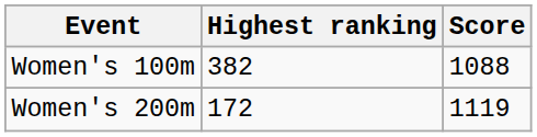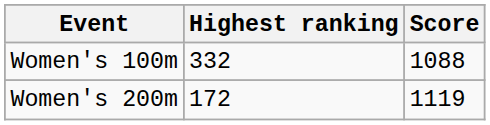Women's 100m | Highest ranking: 382 -> 332
